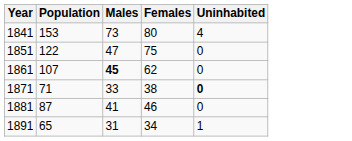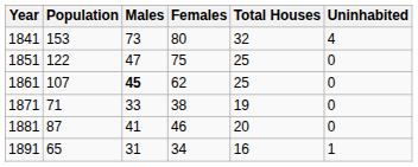+ column: Total Houses | 32 | 25 | 25 | 19 | 20 | 16
1871 | Uninhabited: bold -> normal
